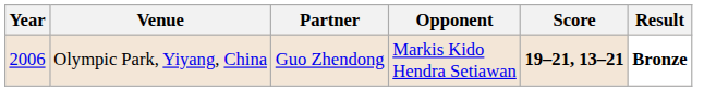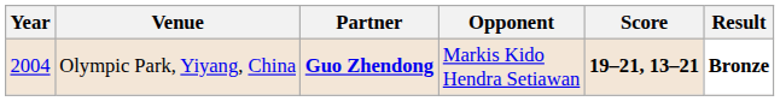Olympic Park, Yiyang, China | Year: 2006 -> 2004
Olympic Park, Yiyang, China | Partner: normal -> bold
